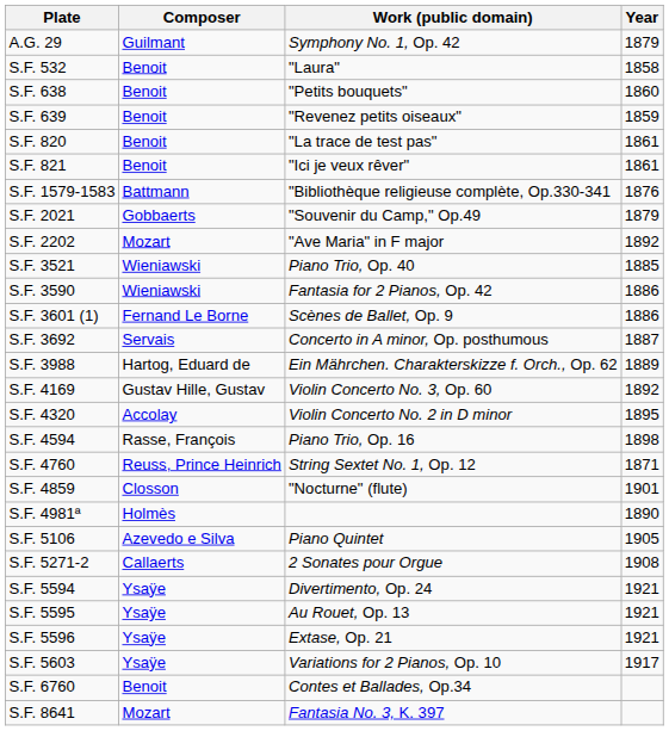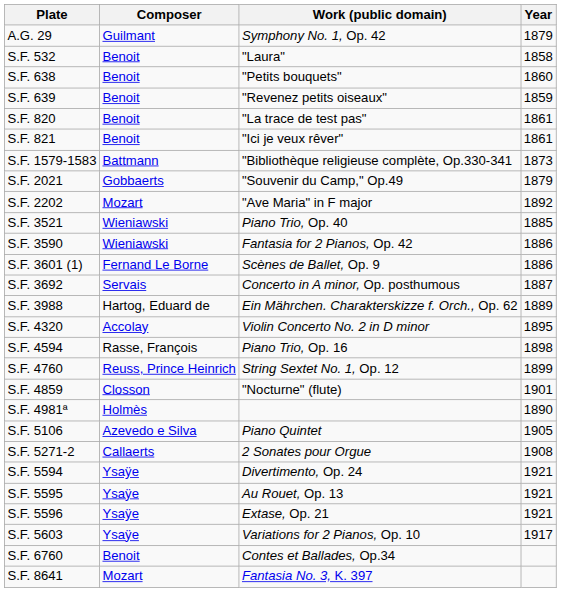S.F. 1579-1583 | Year: 1876 -> 1873
- row: S.F. 4169 | Gustav Hille, Gustav | Violin Concerto No. 3, Op. 60 | 1892
S.F. 4760 | Year: 1871 -> 1899
